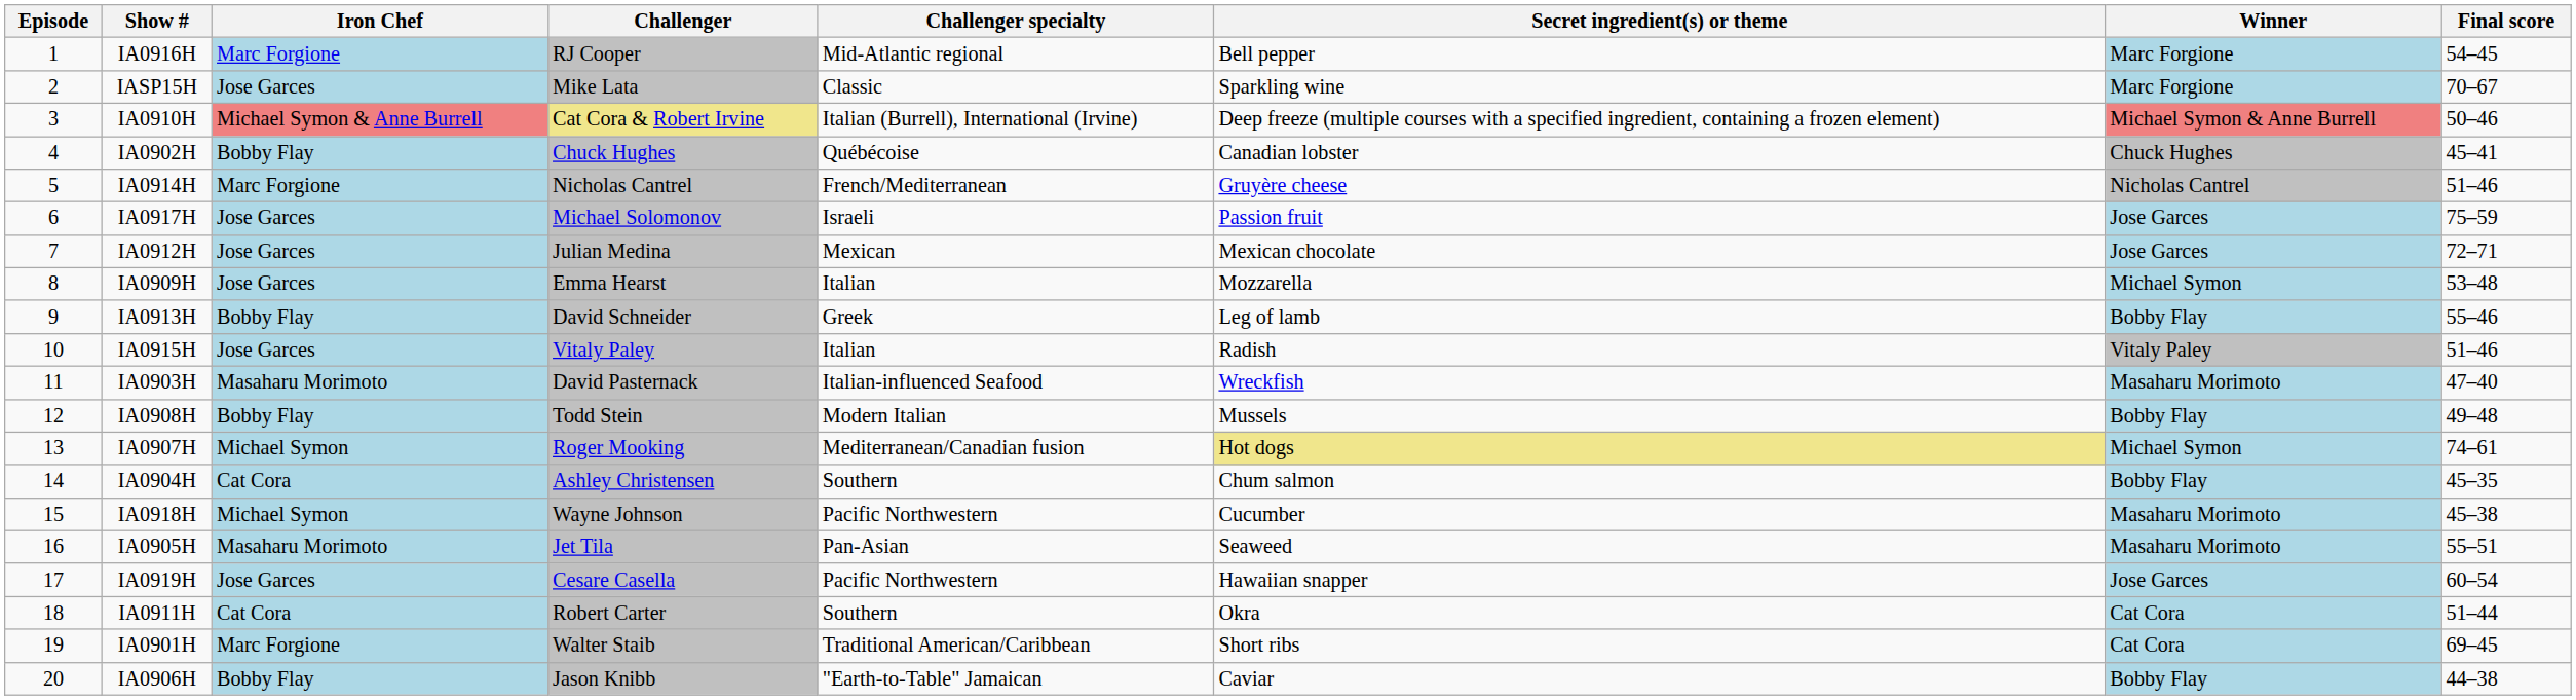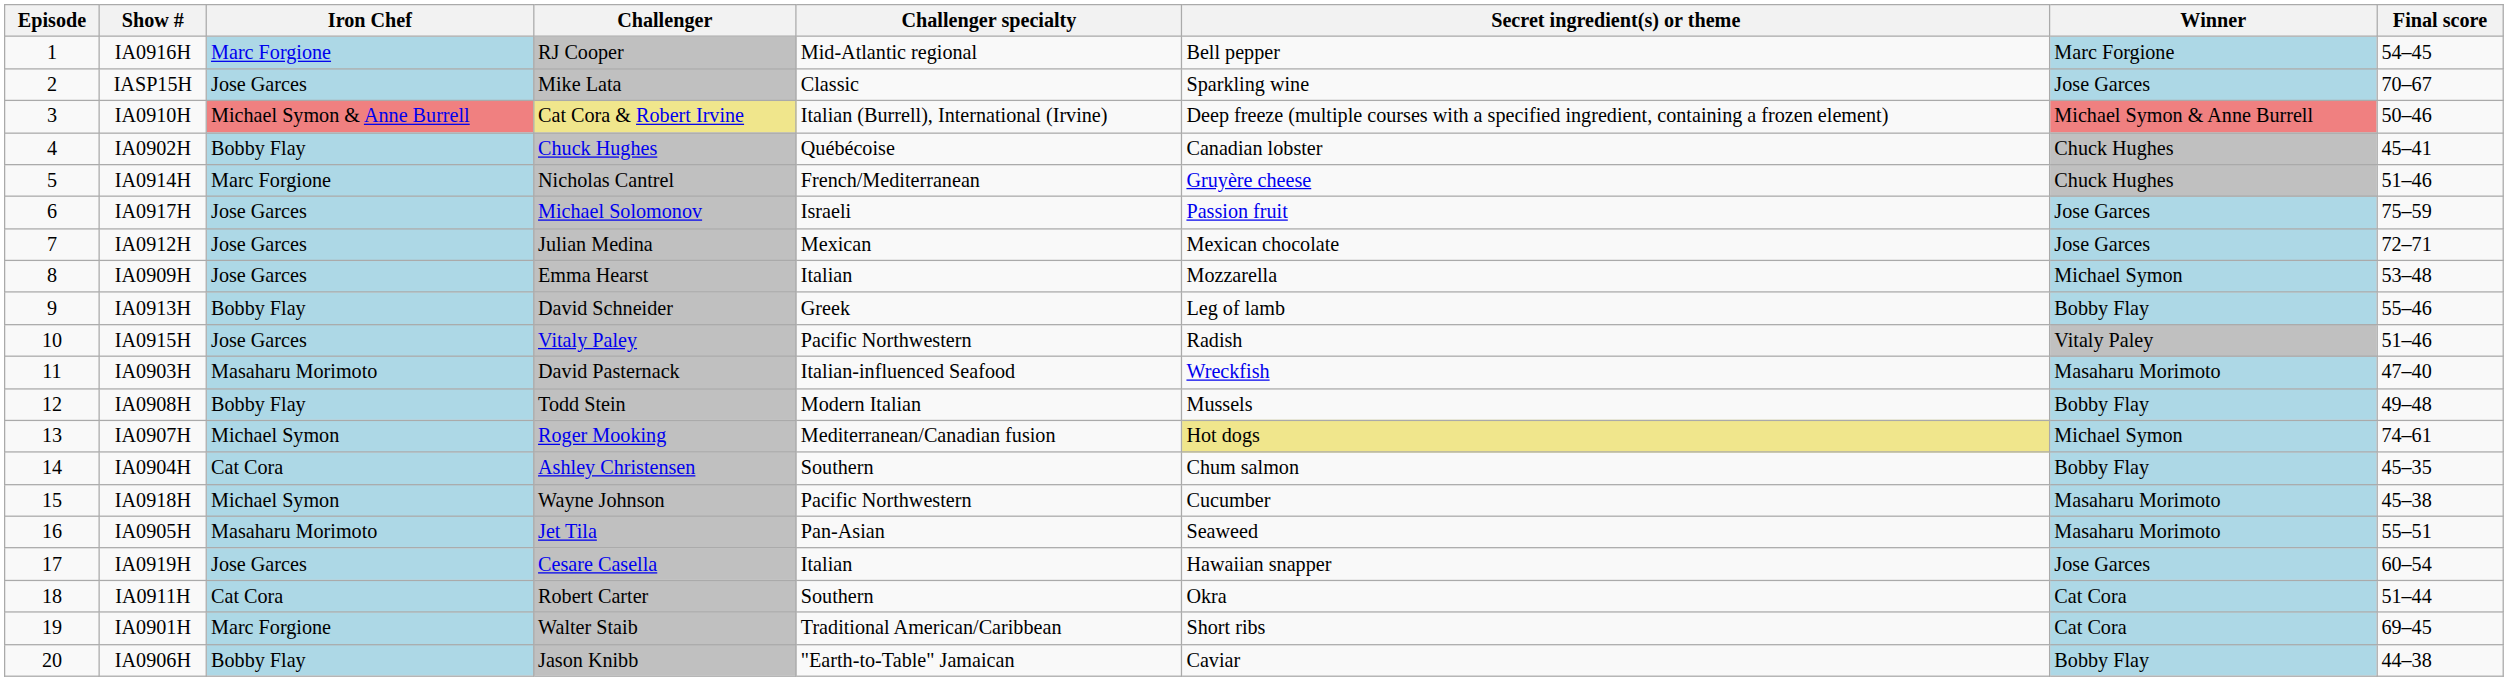IASP15H | Winner: Marc Forgione -> Jose Garces
IA0914H | Winner: Nicholas Cantrel -> Chuck Hughes
IA0915H | Challenger specialty: Italian -> Pacific Northwestern
IA0919H | Challenger specialty: Pacific Northwestern -> Italian
